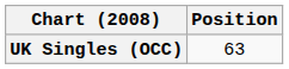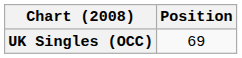UK Singles (OCC) | Position: 63 -> 69
